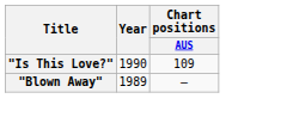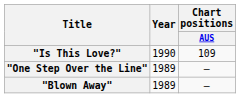+ row: "One Step Over the Line" | 1989 | –
